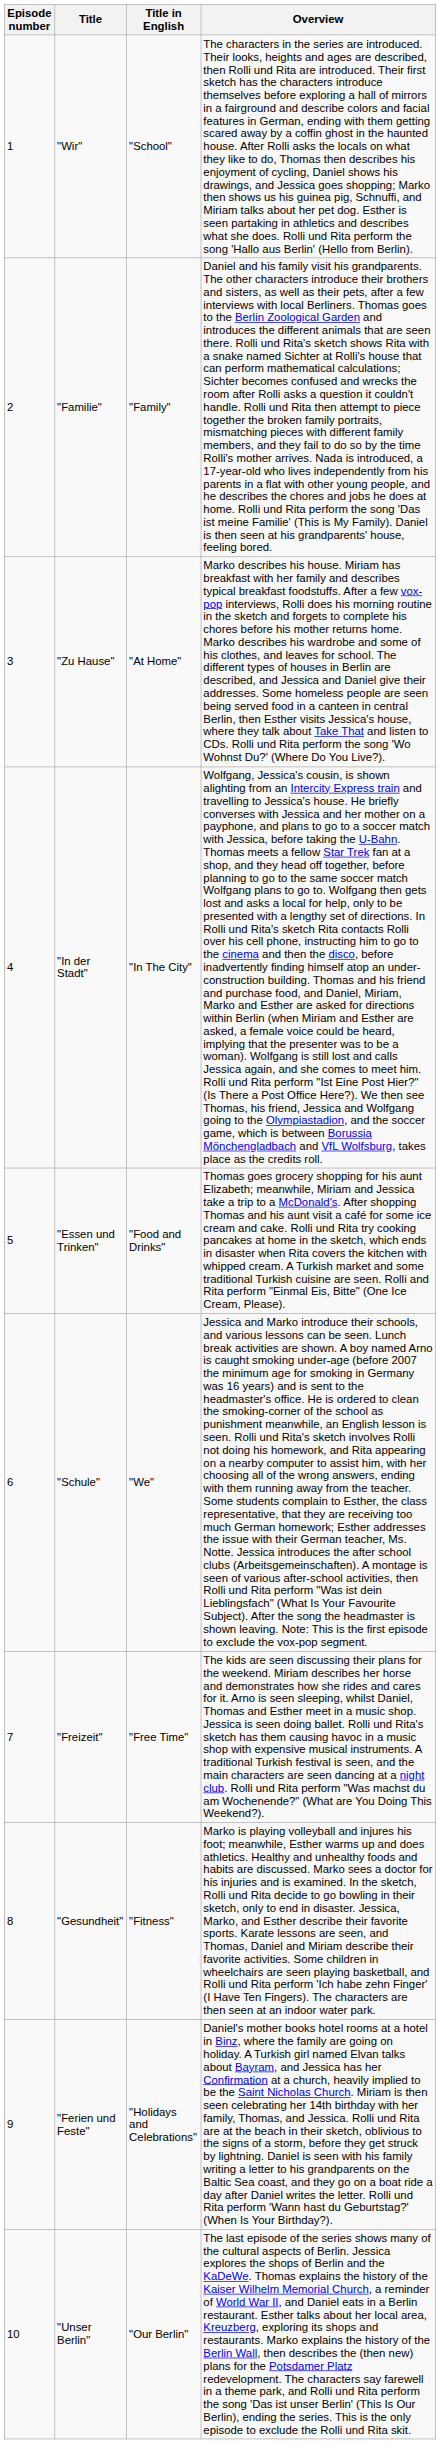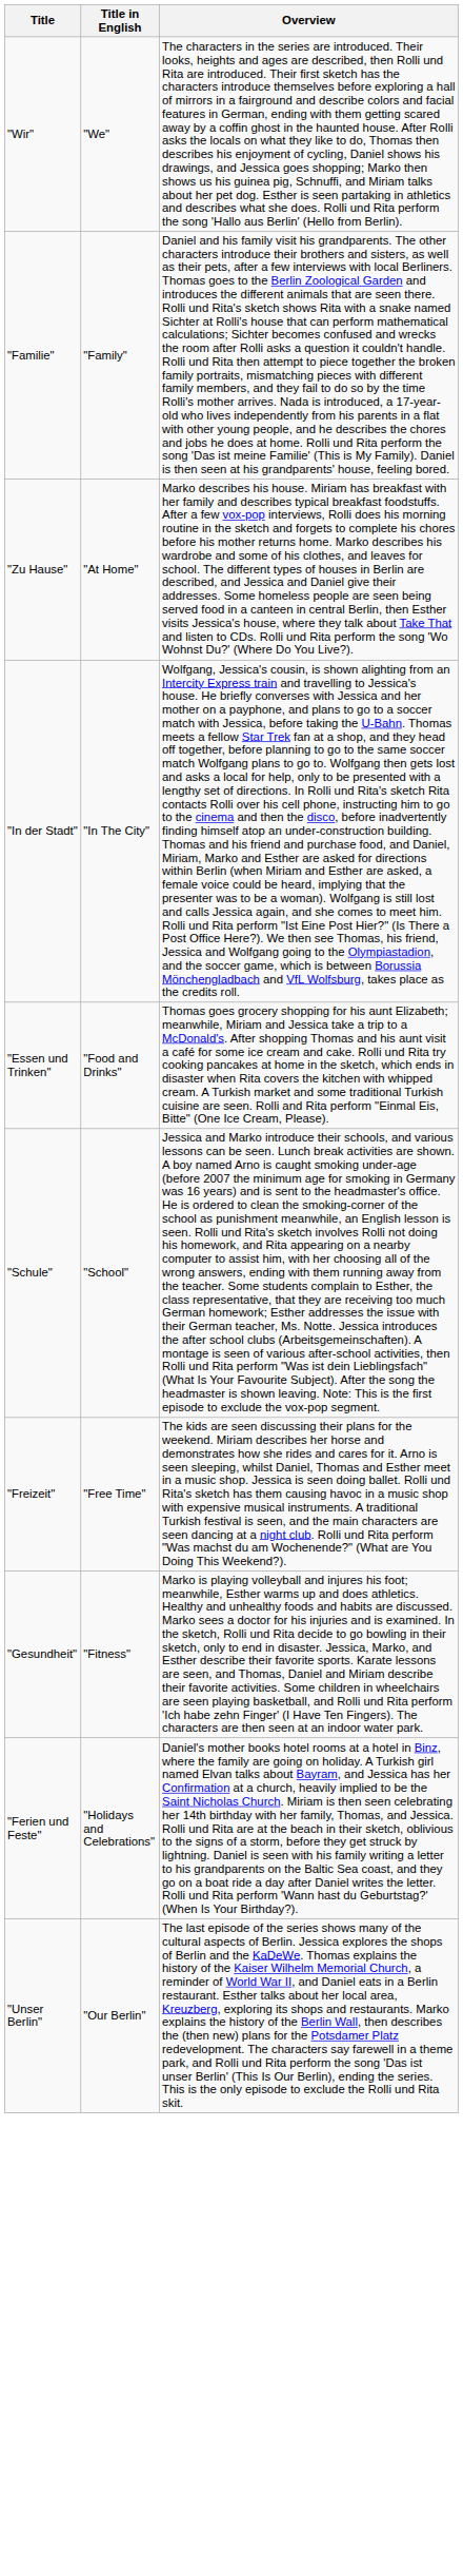- column: Episode number | 1 | 2 | 3 | 4 | 5 | 6 | 7 | 8 | 9 | 10
"Wir" | Title in English: "School" -> "We"
"Schule" | Title in English: "We" -> "School"
